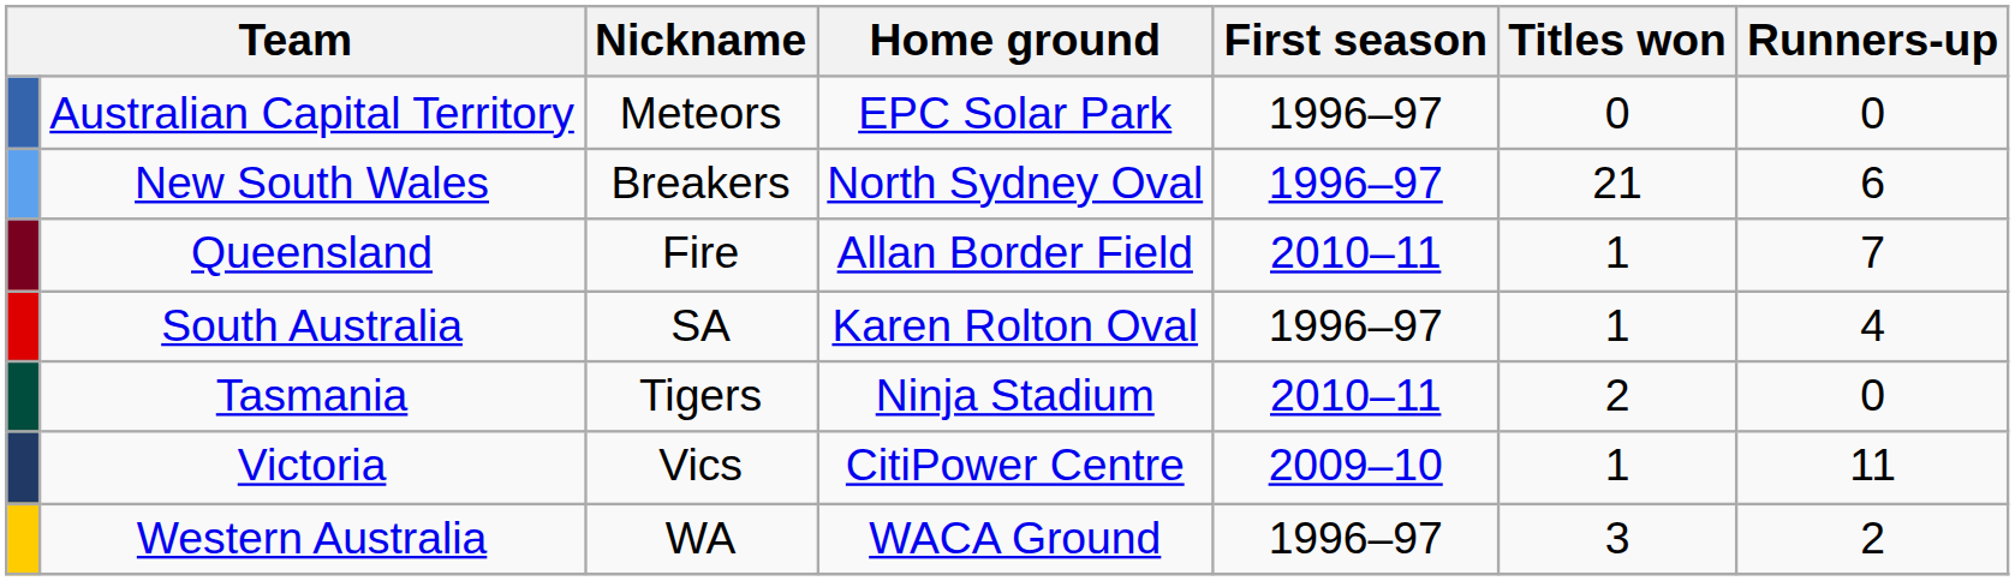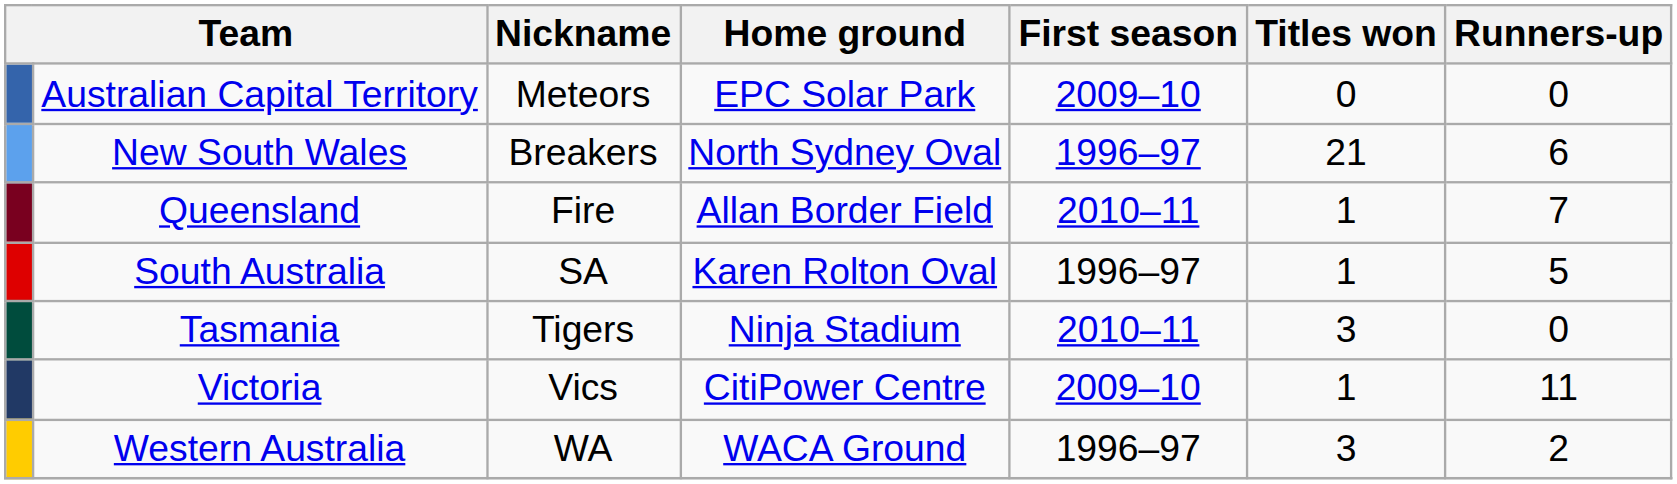Australian Capital Territory | First season: 1996–97 -> 2009–10
South Australia | Runners-up: 4 -> 5
Tasmania | Titles won: 2 -> 3
